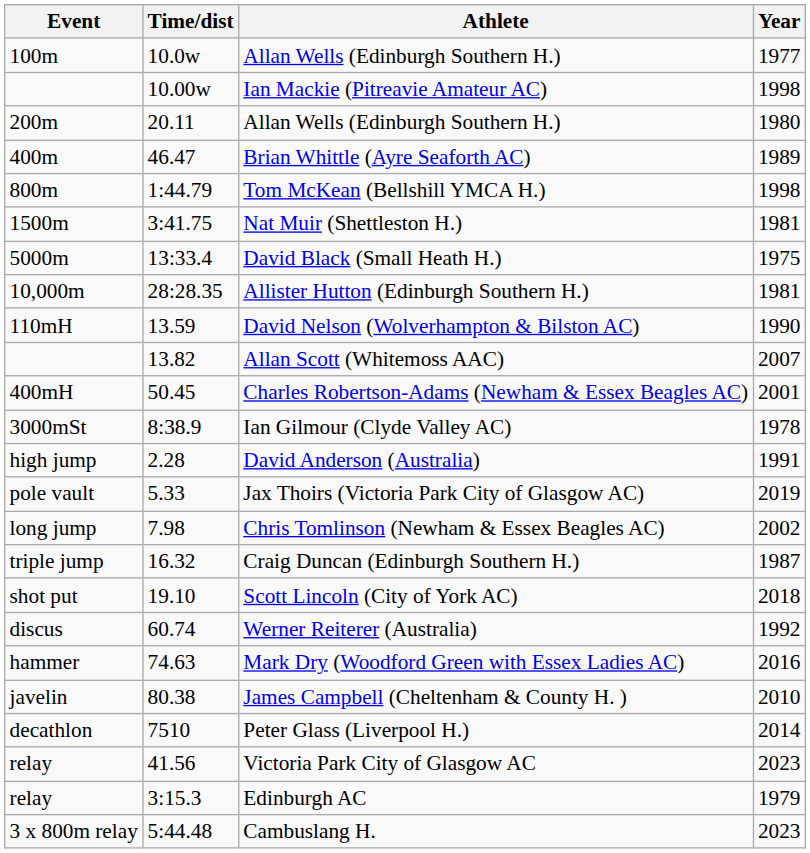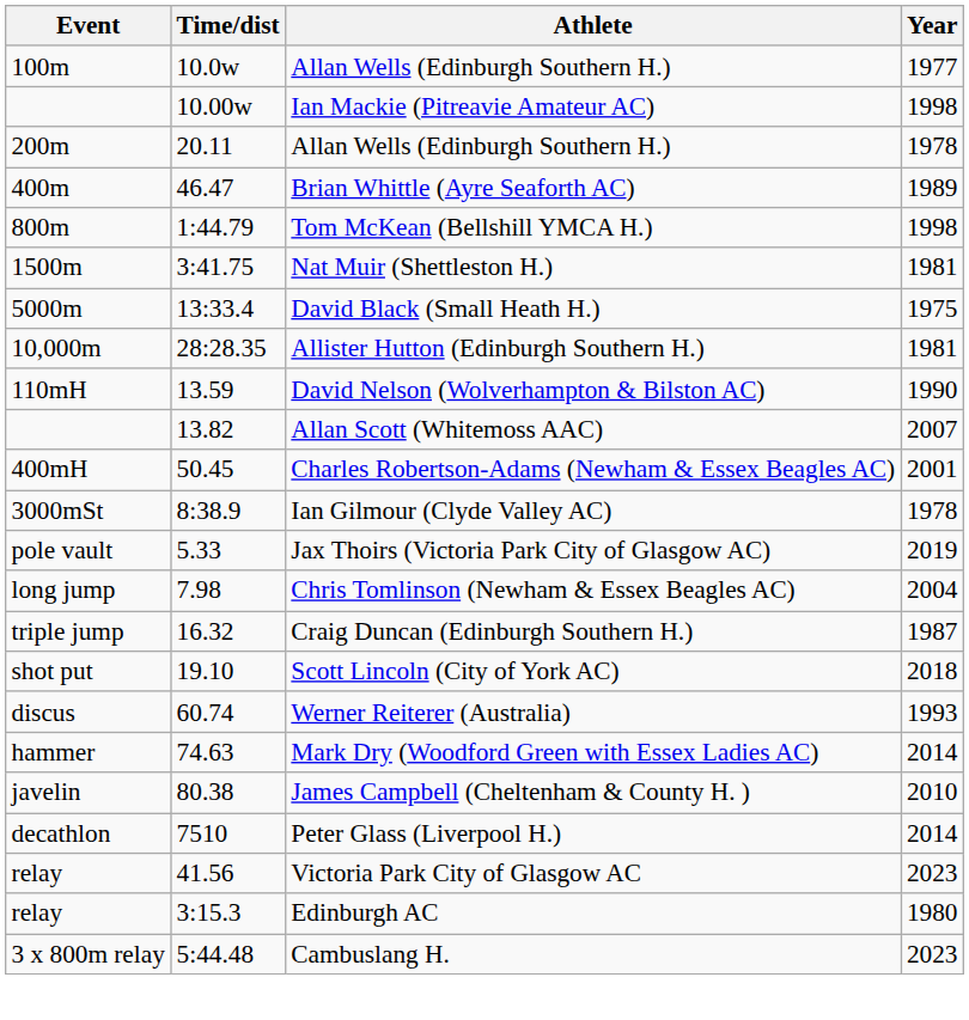200m / Allan Wells (Edinburgh Southern H.) | Year: 1980 -> 1978
- row: high jump | 2.28 | David Anderson (Australia) | 1991
Chris Tomlinson (Newham & Essex Beagles AC) | Year: 2002 -> 2004
Werner Reiterer (Australia) | Year: 1992 -> 1993
Mark Dry (Woodford Green with Essex Ladies AC) | Year: 2016 -> 2014
Edinburgh AC | Year: 1979 -> 1980
